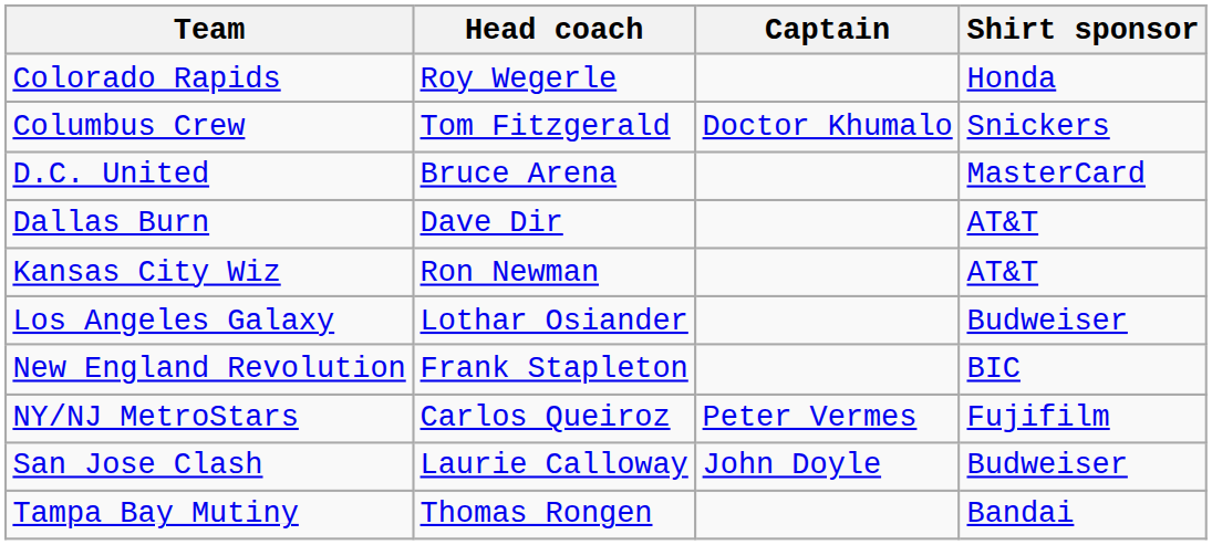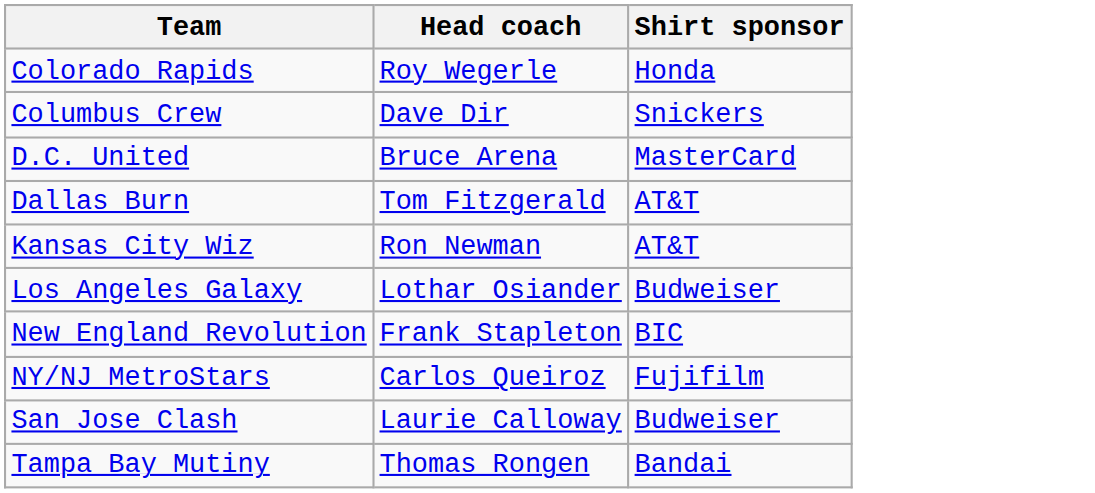- column: Captain | Doctor Khumalo | Peter Vermes | John Doyle
Columbus Crew | Head coach: Tom Fitzgerald -> Dave Dir
Dallas Burn | Head coach: Dave Dir -> Tom Fitzgerald
